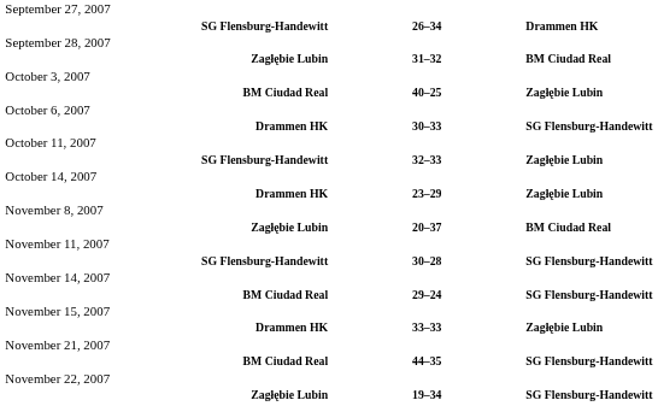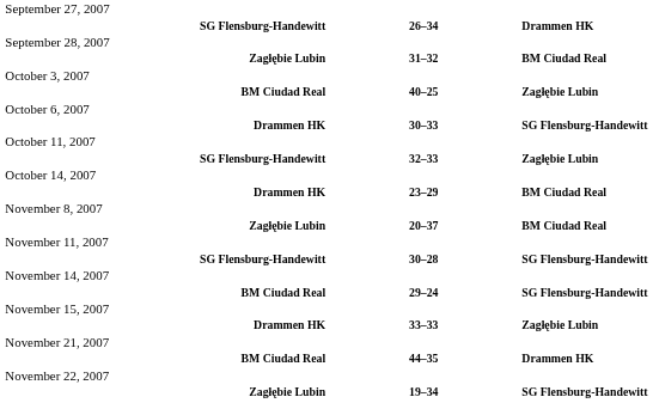Drammen HK / 23–29 | column 3: Zagłębie Lubin -> BM Ciudad Real
BM Ciudad Real / 44–35 | column 3: SG Flensburg-Handewitt -> Drammen HK
